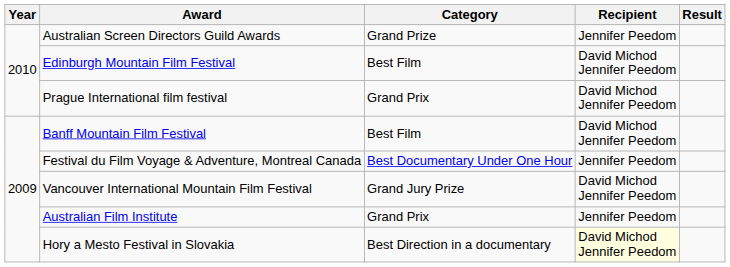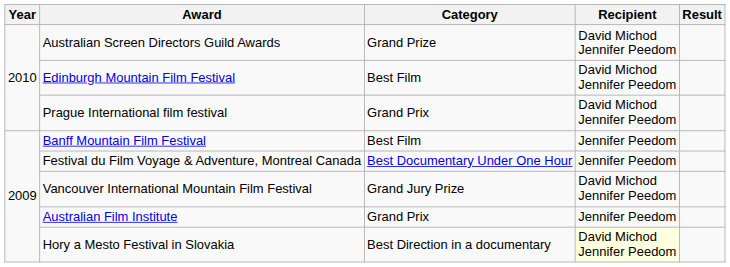Australian Screen Directors Guild Awards | Recipient: Jennifer Peedom -> David Michod Jennifer Peedom
Banff Mountain Film Festival | Recipient: David Michod Jennifer Peedom -> Jennifer Peedom
